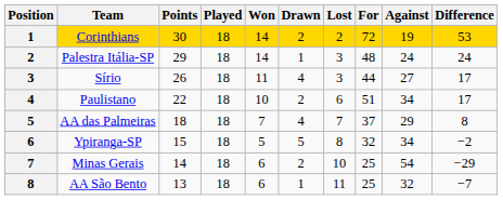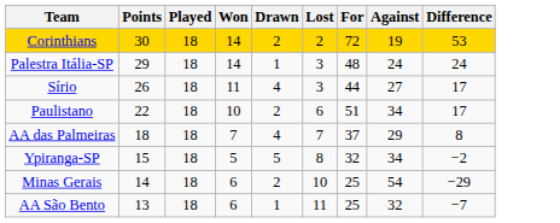- column: Position | 1 | 2 | 3 | 4 | 5 | 6 | 7 | 8
